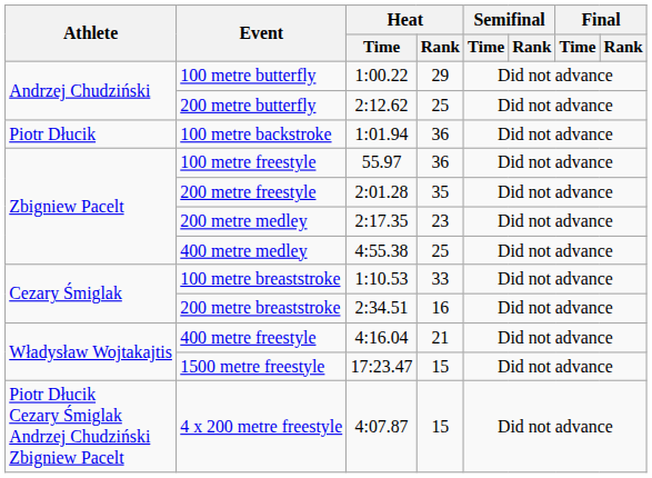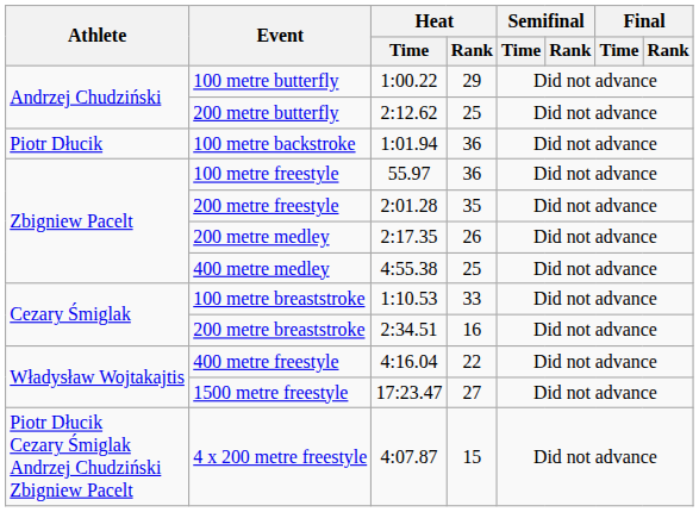200 metre medley | Heat / Rank: 23 -> 26
400 metre freestyle | Heat / Rank: 21 -> 22
1500 metre freestyle | Heat / Rank: 15 -> 27
